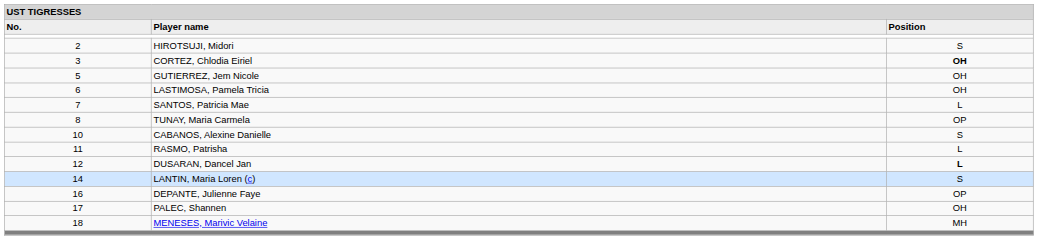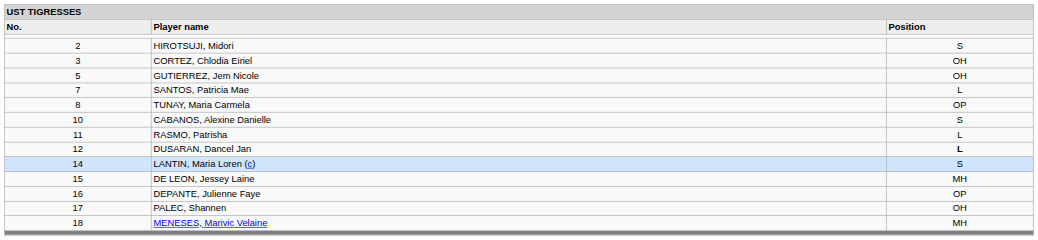CORTEZ, Chlodia Eiriel | column 3: bold -> normal
- row: 6 | LASTIMOSA, Pamela Tricia | OH
+ row: 15 | DE LEON, Jessey Laine | MH
